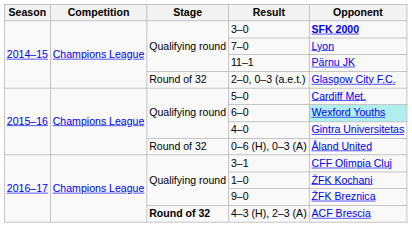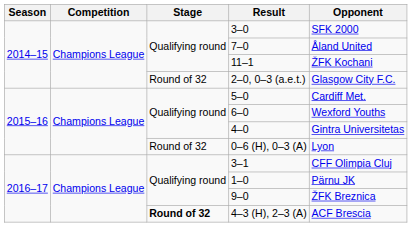3–0 | Opponent: bold -> normal
7–0 | Opponent: Lyon -> Åland United
11–1 | Opponent: Pärnu JK -> ŽFK Kochani
6–0 | Opponent: paleturquoise background -> no background
0–6 (H), 0–3 (A) | Opponent: Åland United -> Lyon
1–0 | Opponent: ŽFK Kochani -> Pärnu JK
